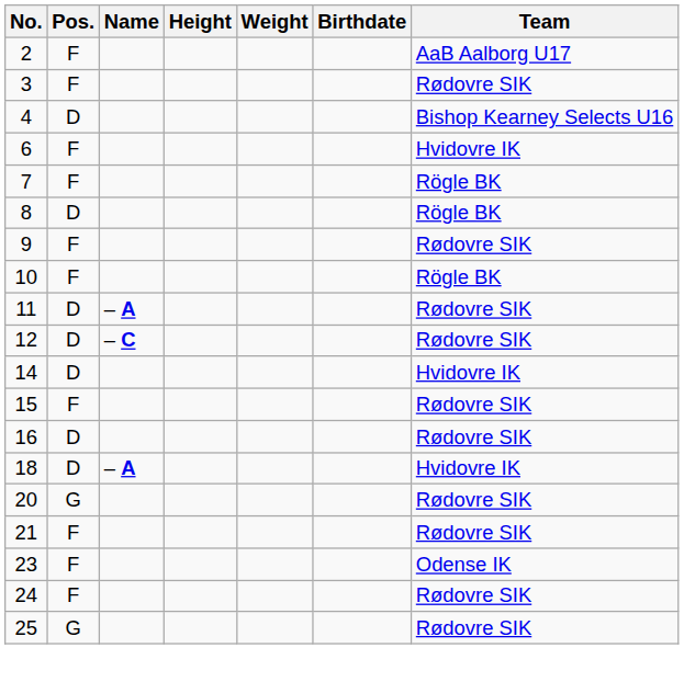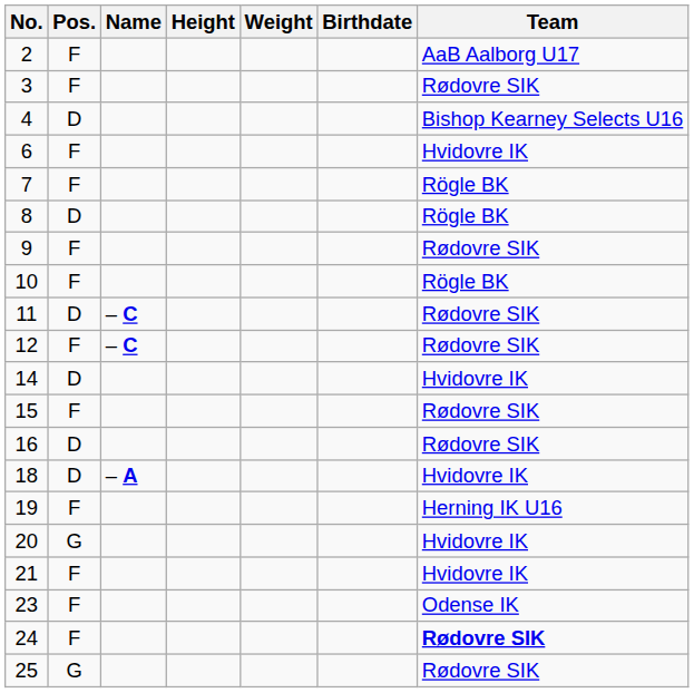11 | Name: – A -> – C
12 | Pos.: D -> F
+ row: 19 | F | Herning IK U16
20 | Team: Rødovre SIK -> Hvidovre IK
21 | Team: Rødovre SIK -> Hvidovre IK
24 | Team: normal -> bold
